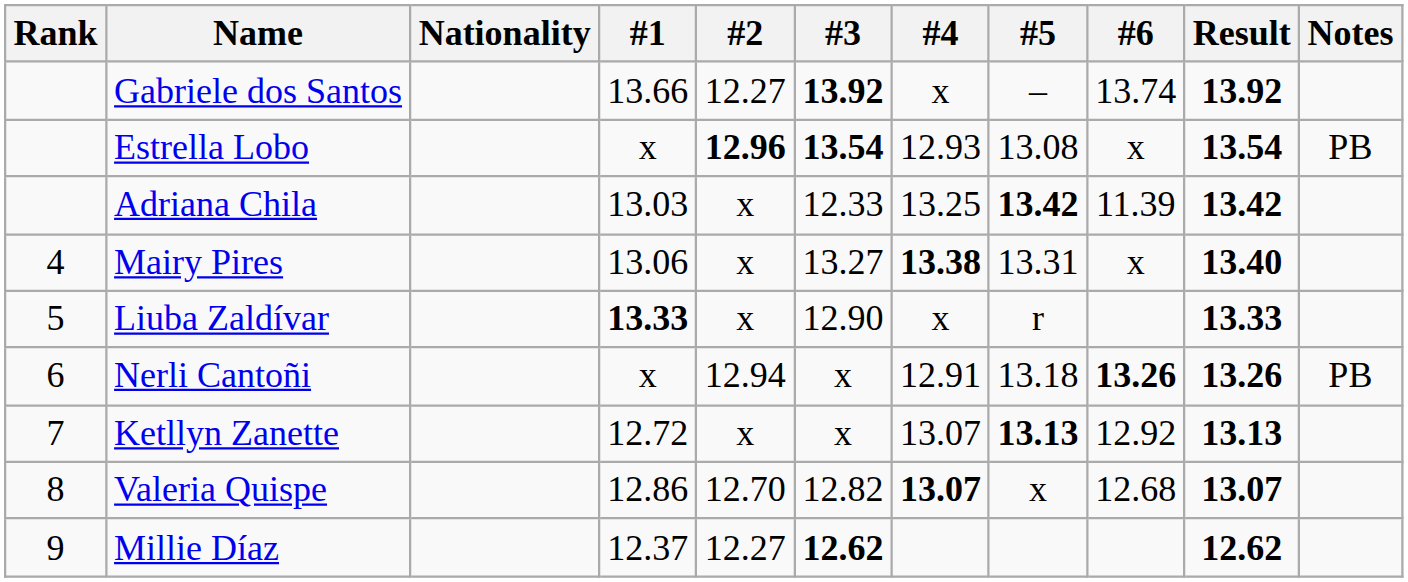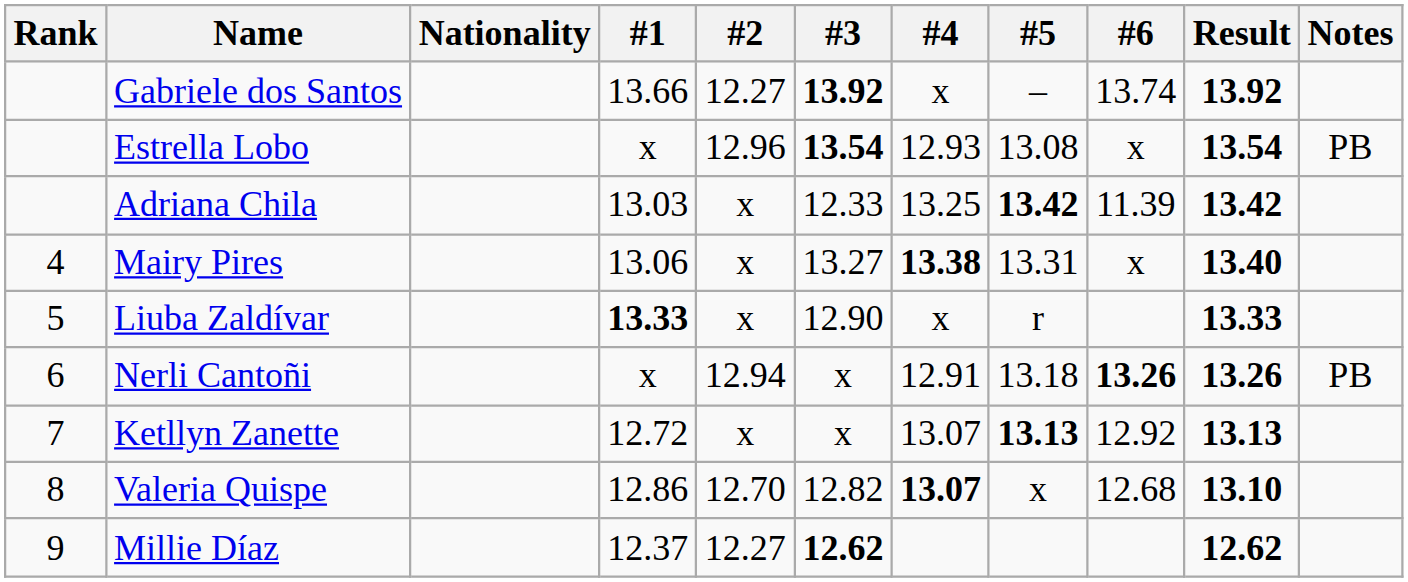Estrella Lobo | #2: bold -> normal
Valeria Quispe | Result: 13.07 -> 13.10
